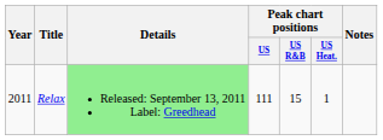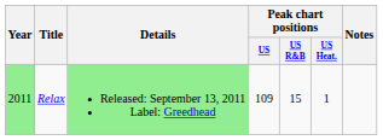Relax | Year: no background -> lightgreen background
Relax | Peak chart positions / US: 111 -> 109
